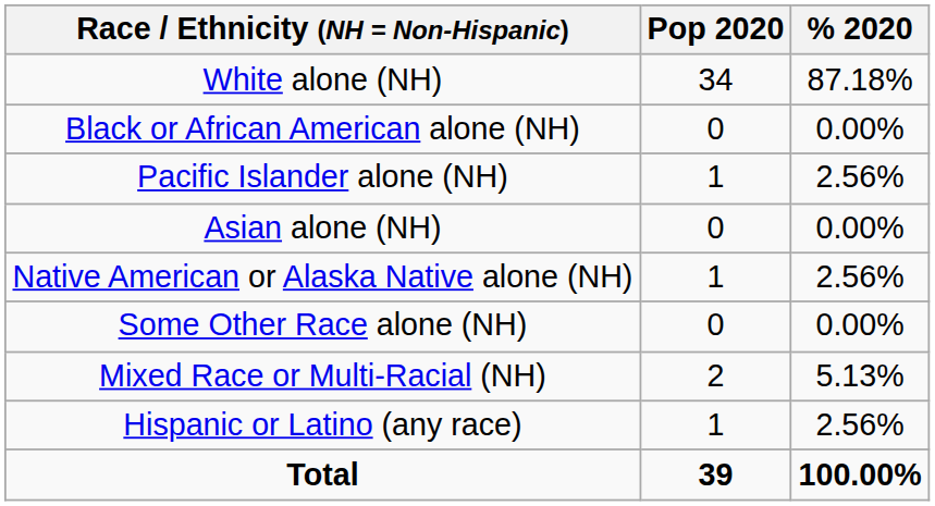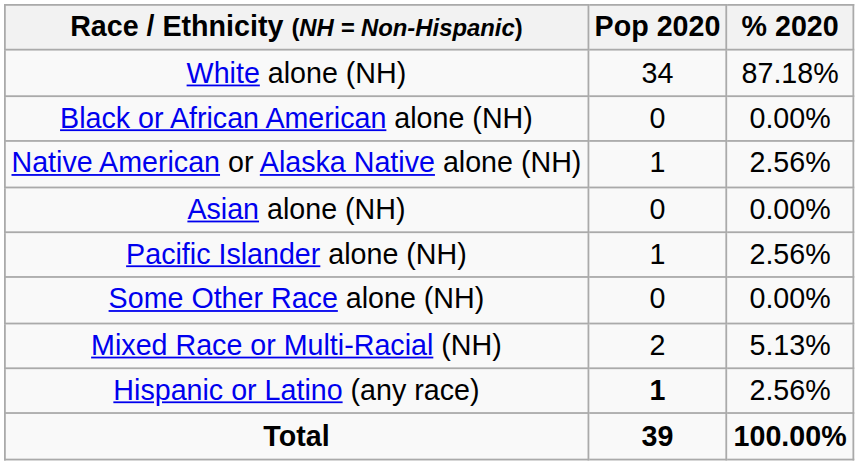rows swapped: Native American or Alaska Native alone (NH) <-> Pacific Islander alone (NH)
Hispanic or Latino (any race) | Pop 2020: normal -> bold
